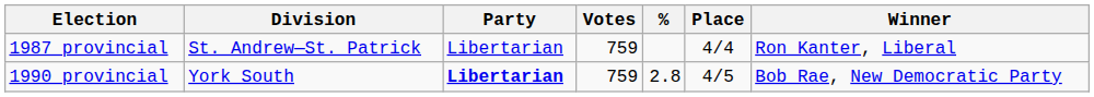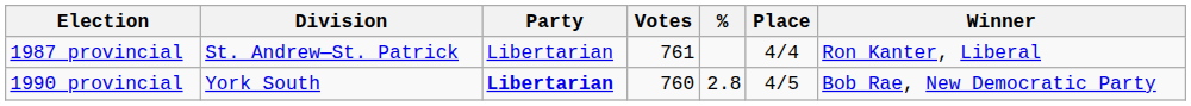1987 provincial | Votes: 759 -> 761
1990 provincial | Votes: 759 -> 760
